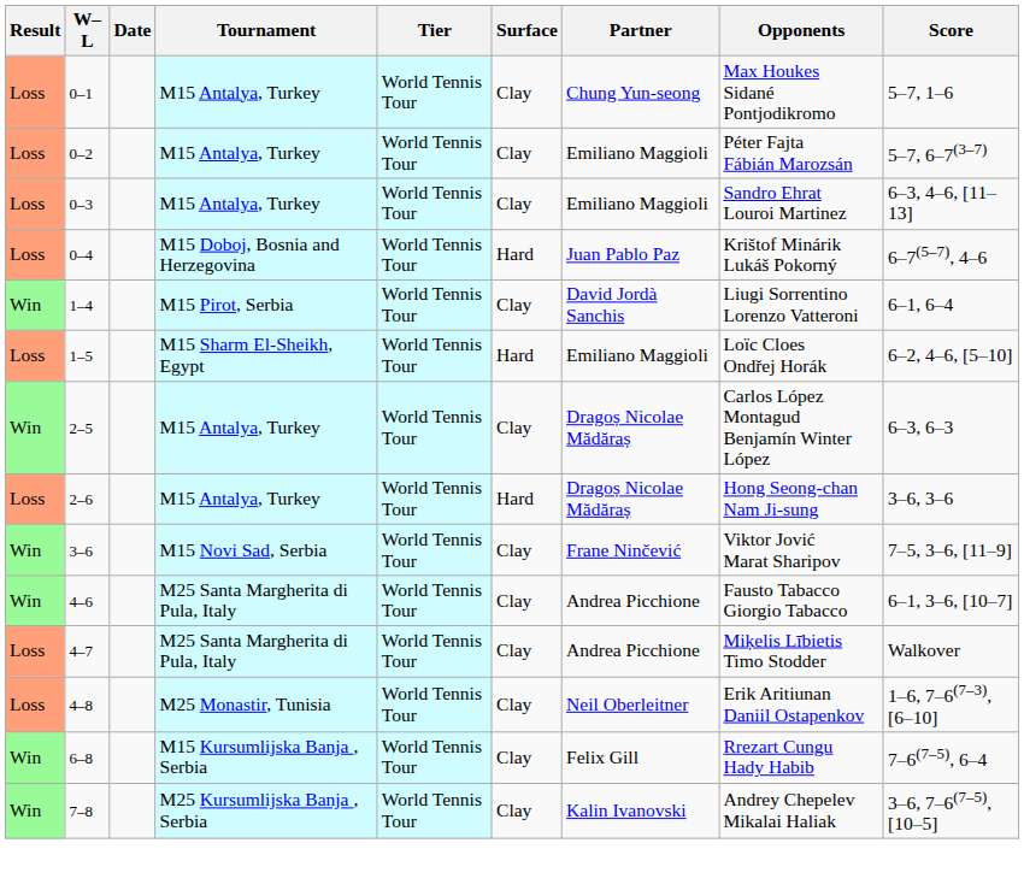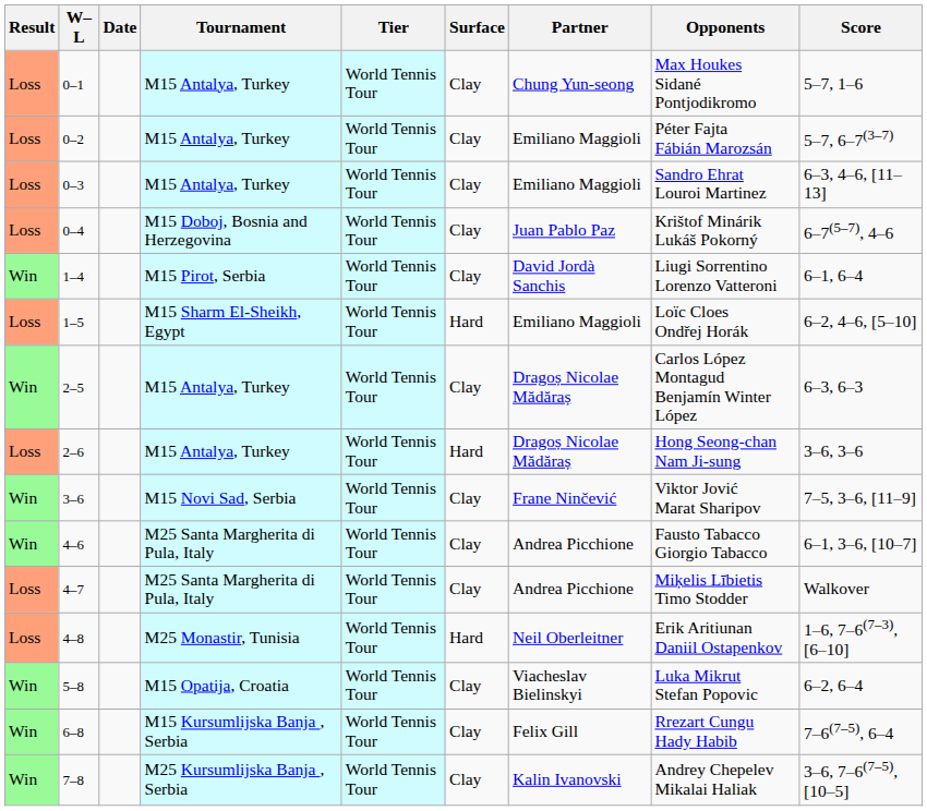0–4 | Surface: Hard -> Clay
4–8 | Surface: Clay -> Hard
+ row: Win | 5–8 | M15 Opatija, Croatia | World Tennis Tour | Clay | Viacheslav Bielinskyi | Luka Mikrut Stefan Popovic | 6–2, 6–4
